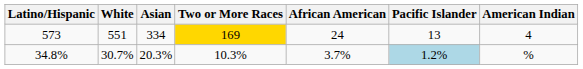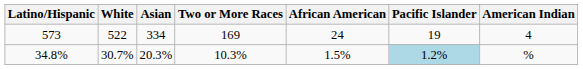573 | White: 551 -> 522
573 | Two or More Races: gold background -> no background
573 | Pacific Islander: 13 -> 19
34.8% | African American: 3.7% -> 1.5%
